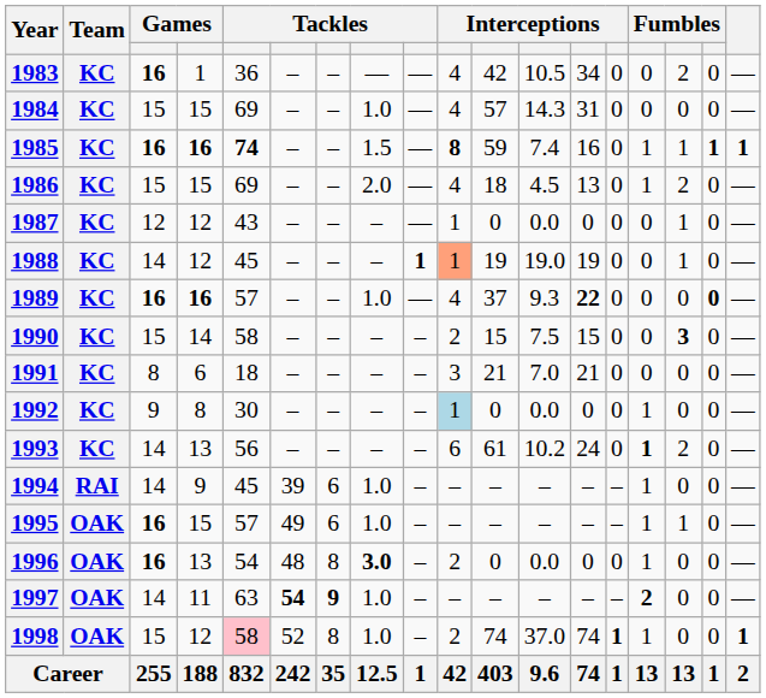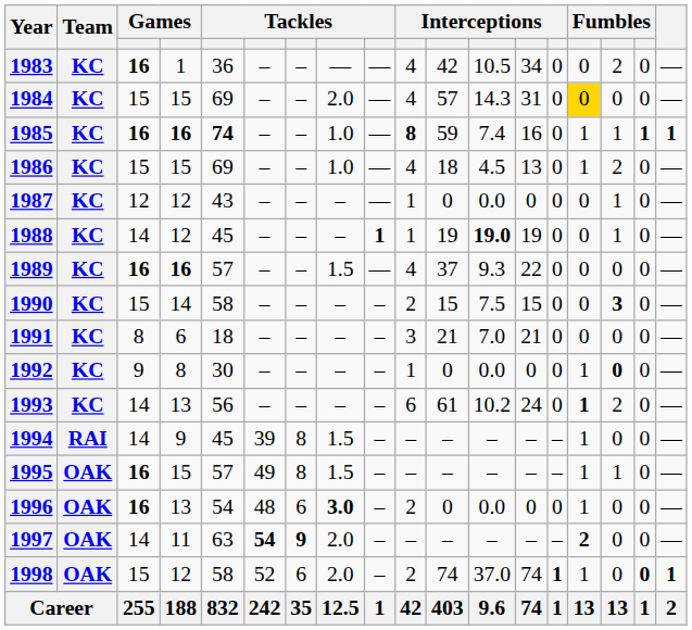1984 | column 8: 1.0 -> 2.0
1984 | column 15: no background -> gold background
1985 | column 8: 1.5 -> 1.0
1986 | column 8: 2.0 -> 1.0
1988 | column 10: lightsalmon background -> no background
1988 | column 12: normal -> bold
1989 | column 8: 1.0 -> 1.5
1989 | column 13: bold -> normal
1989 | column 17: bold -> normal
1992 | column 10: lightblue background -> no background
1992 | column 16: normal -> bold
1994 | column 7: 6 -> 8
1994 | column 8: 1.0 -> 1.5
1995 | column 7: 6 -> 8
1995 | column 8: 1.0 -> 1.5
1996 | column 7: 8 -> 6
1997 | column 8: 1.0 -> 2.0
1998 | column 5: pink background -> no background
1998 | column 7: 8 -> 6
1998 | column 8: 1.0 -> 2.0
1998 | column 17: normal -> bold
